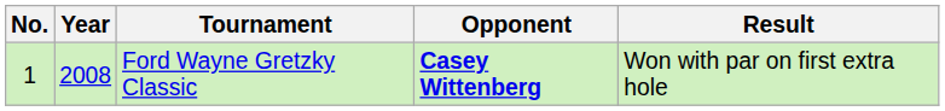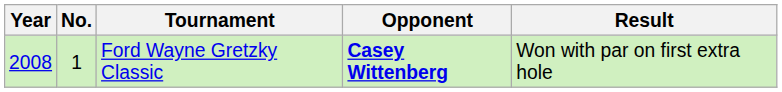columns swapped: No. <-> Year
